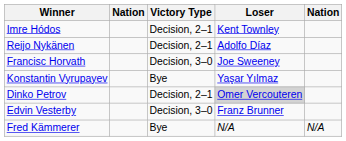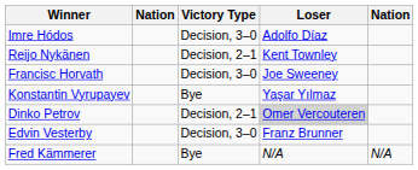Imre Hódos | Victory Type: Decision, 2–1 -> Decision, 3–0
Imre Hódos | Loser: Kent Townley -> Adolfo Díaz
Reijo Nykänen | Loser: Adolfo Díaz -> Kent Townley
